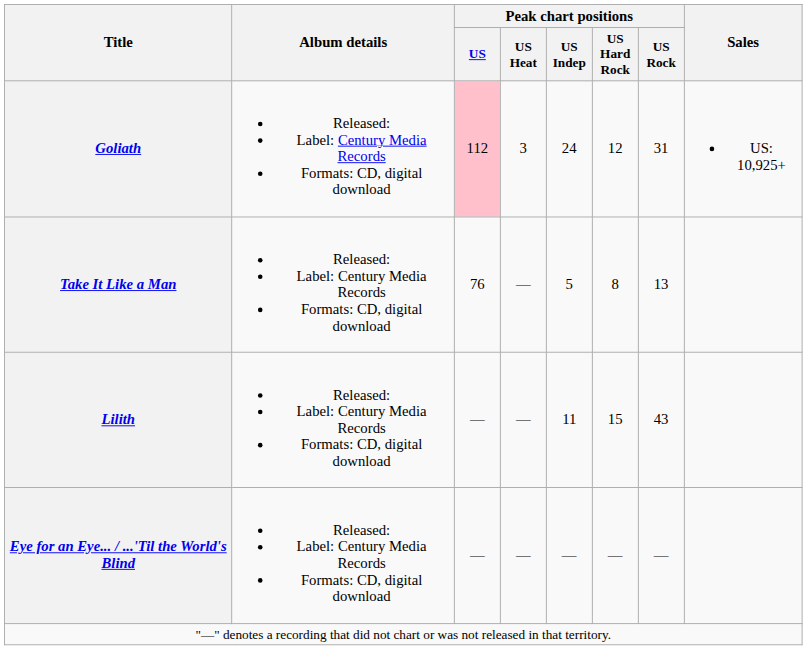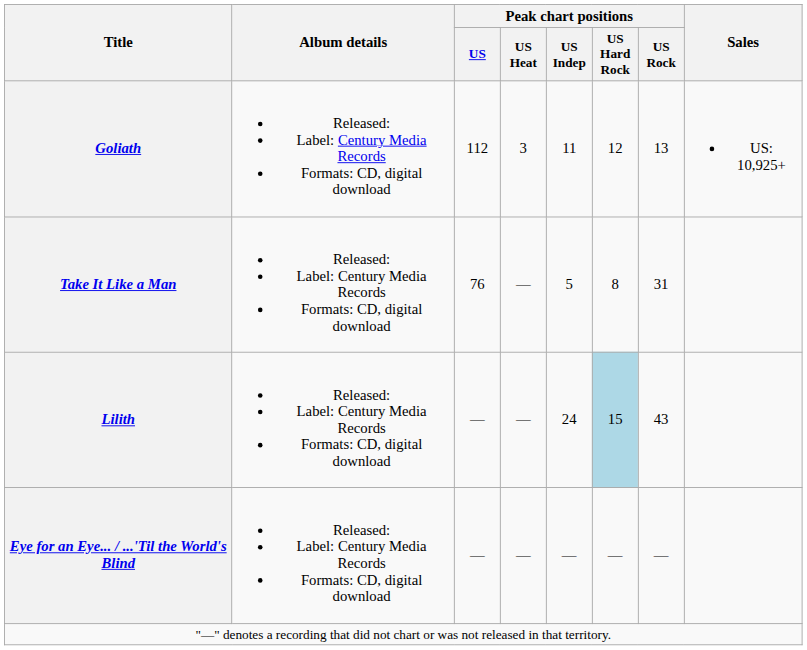Goliath | Peak chart positions / US: pink background -> no background
Goliath | Peak chart positions / US Indep: 24 -> 11
Goliath | Peak chart positions / US Rock: 31 -> 13
Take It Like a Man | Peak chart positions / US Rock: 13 -> 31
Lilith | Peak chart positions / US Indep: 11 -> 24
Lilith | Peak chart positions / US Hard Rock: no background -> lightblue background
